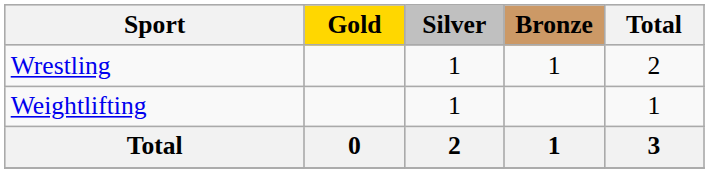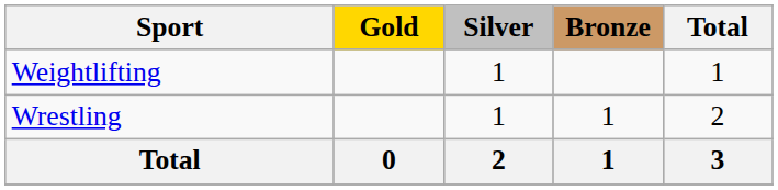rows swapped: Weightlifting <-> Wrestling
